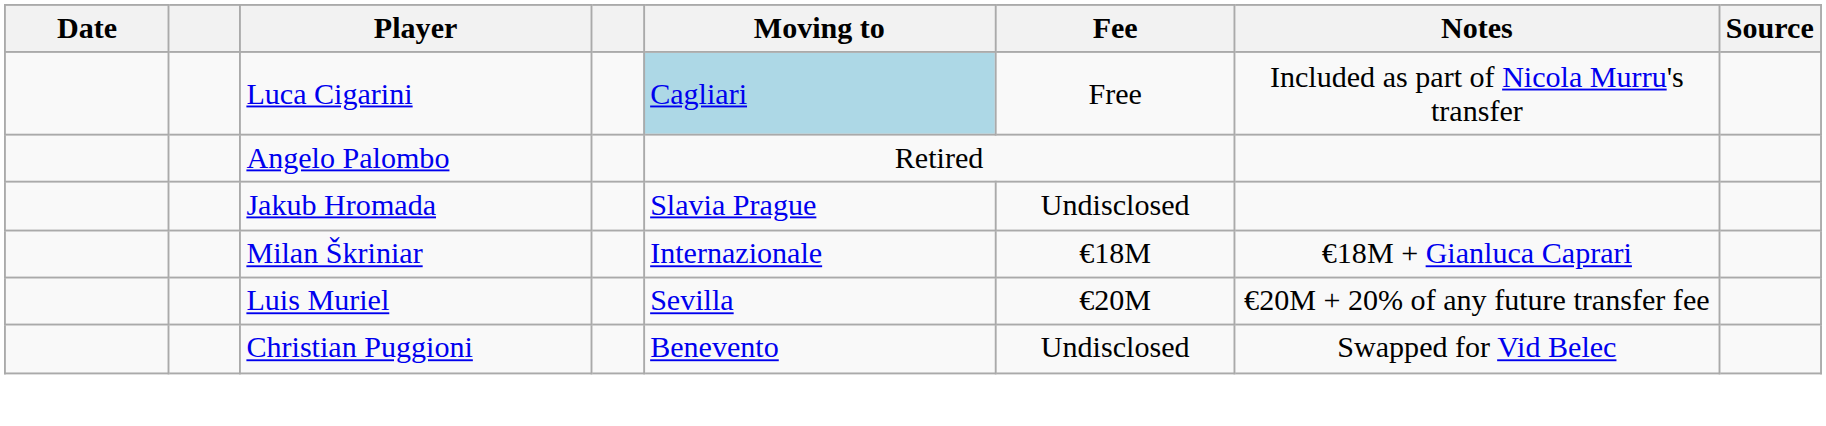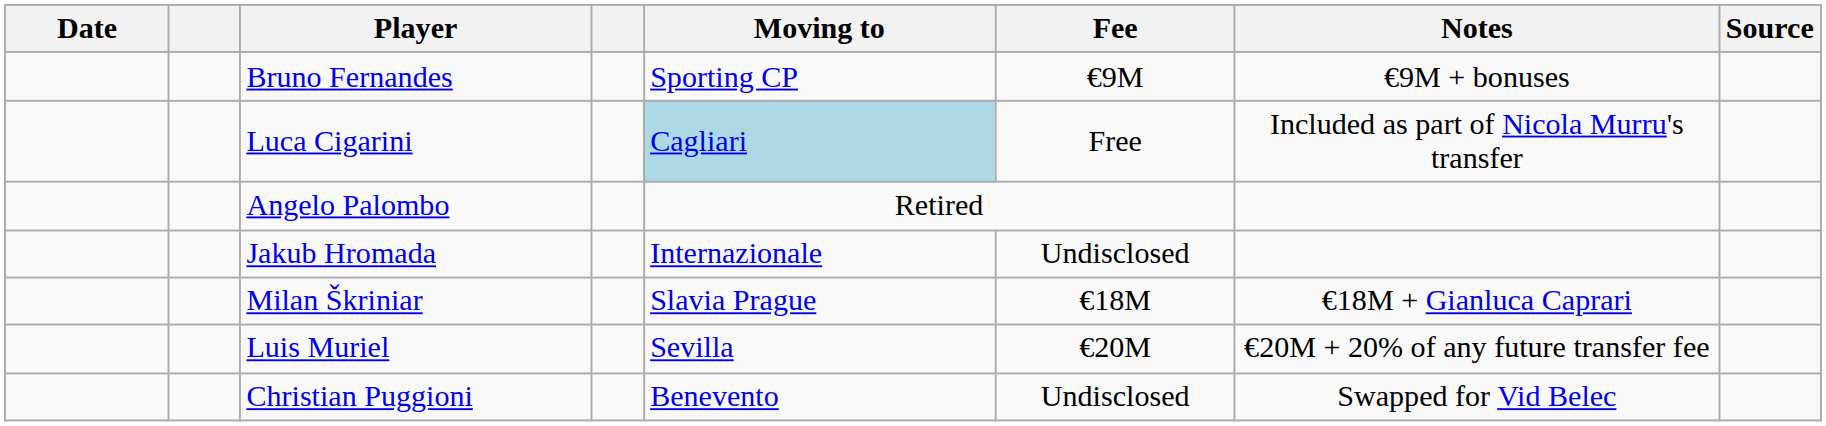+ row: Bruno Fernandes | Sporting CP | €9M | €9M + bonuses
Jakub Hromada | Moving to: Slavia Prague -> Internazionale
Milan Škriniar | Moving to: Internazionale -> Slavia Prague
